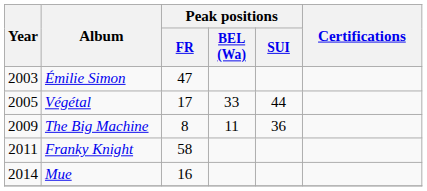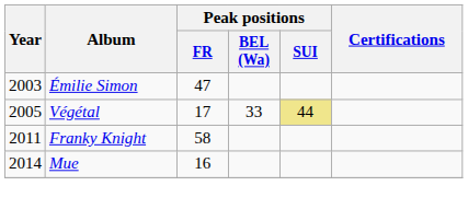Végétal | Peak positions / SUI: no background -> khaki background
- row: 2009 | The Big Machine | 8 | 11 | 36
